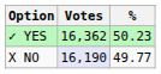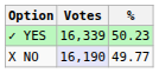✓ YES | Votes: 16,362 -> 16,339
